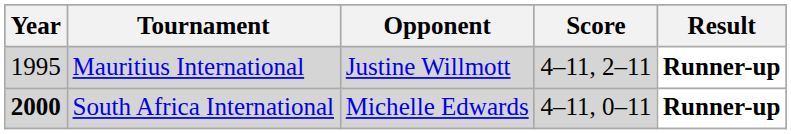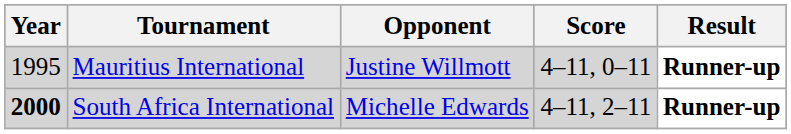Mauritius International | Score: 4–11, 2–11 -> 4–11, 0–11
South Africa International | Score: 4–11, 0–11 -> 4–11, 2–11
